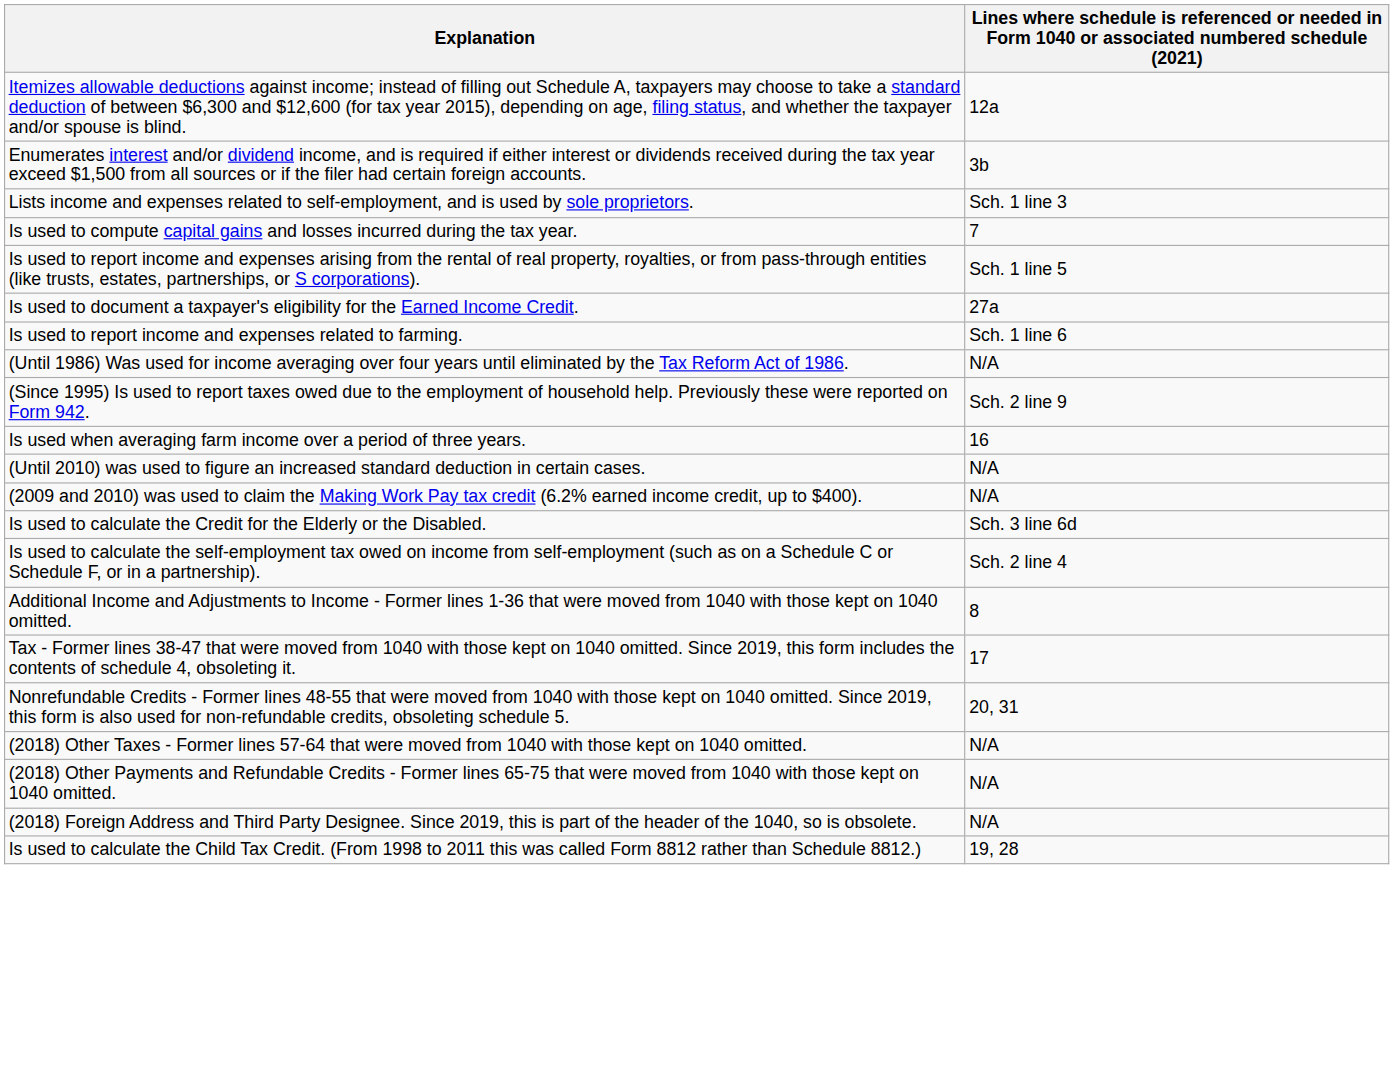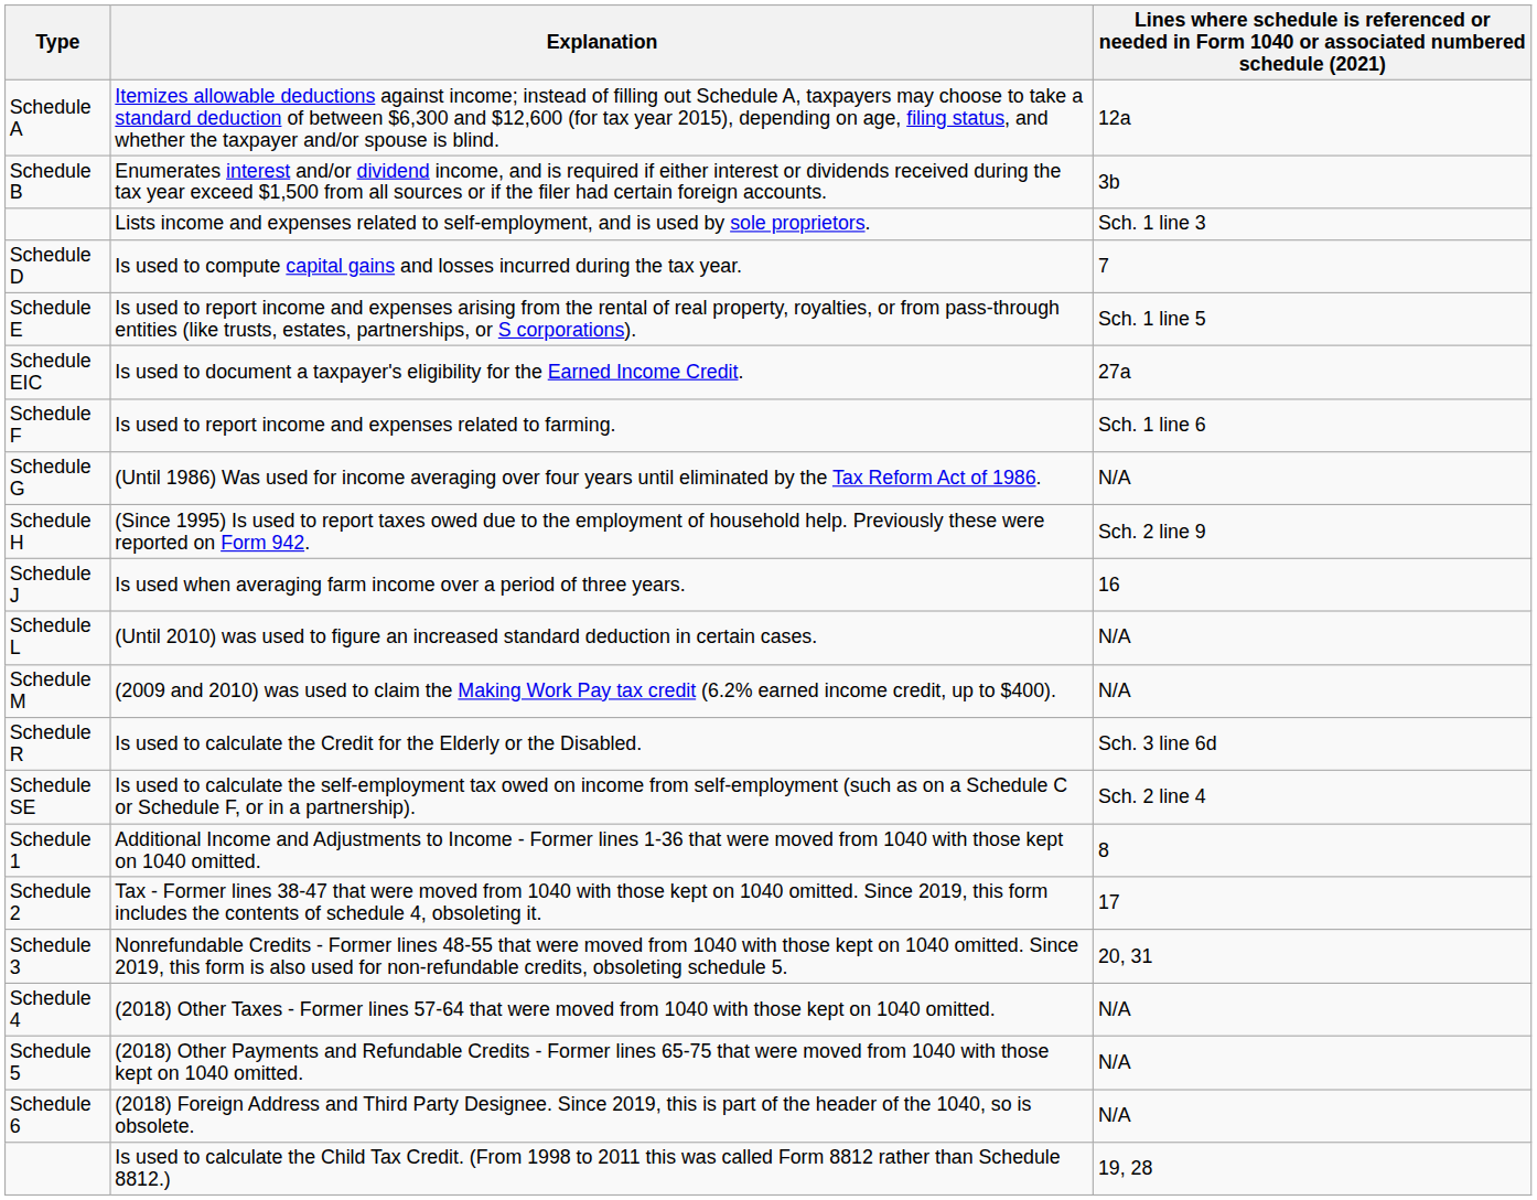+ column: Type | Schedule A | Schedule B | Schedule D | Schedule E | Schedule EIC | Schedule F | Schedule G | Schedule H | Schedule J | Schedule L | Schedule M | Schedule R | Schedule SE | Schedule 1 | Schedule 2 | Schedule 3 | Schedule 4 | Schedule 5 | Schedule 6
